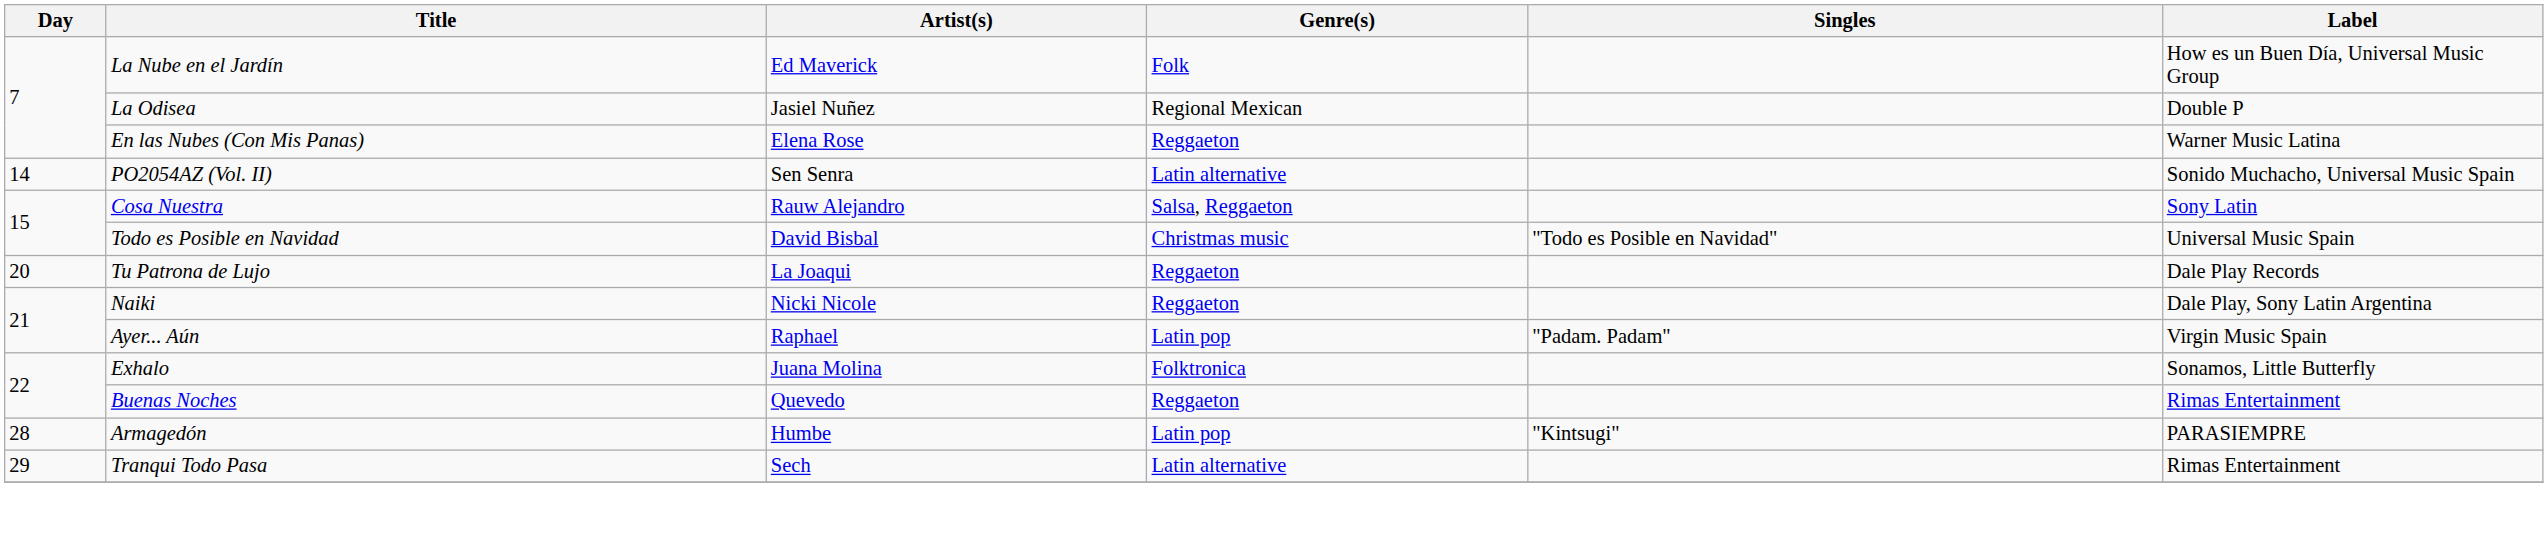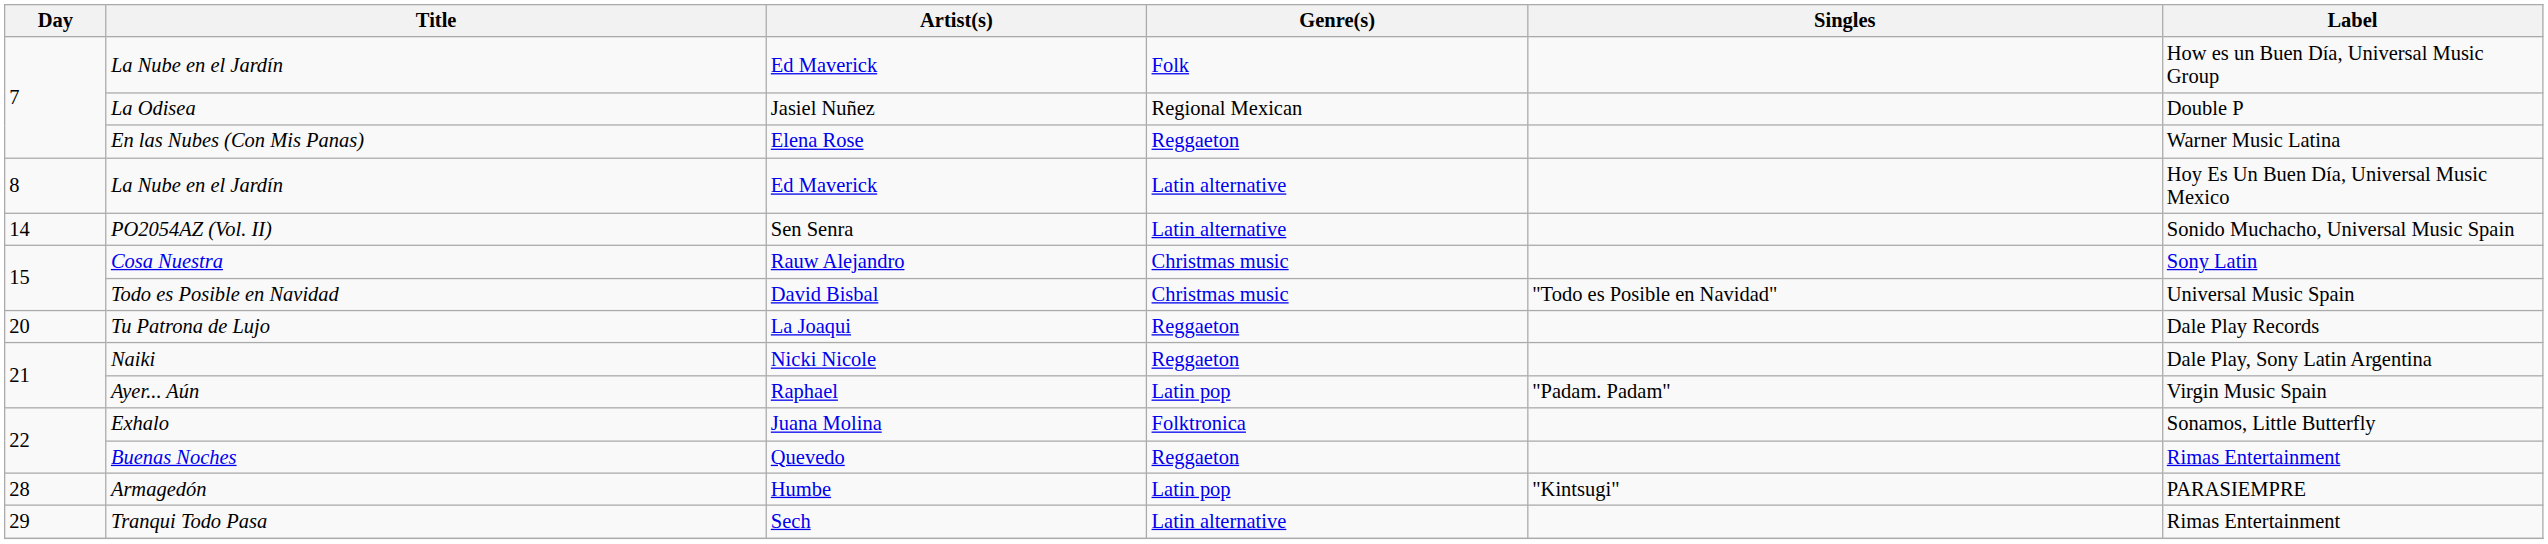+ row: 8 | La Nube en el Jardín | Ed Maverick | Latin alternative | Hoy Es Un Buen Día, Universal Music Mexico
Cosa Nuestra | Genre(s): Salsa, Reggaeton -> Christmas music
